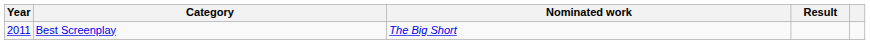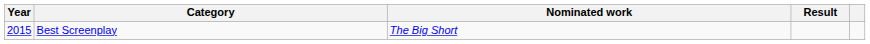Best Screenplay | Year: 2011 -> 2015
